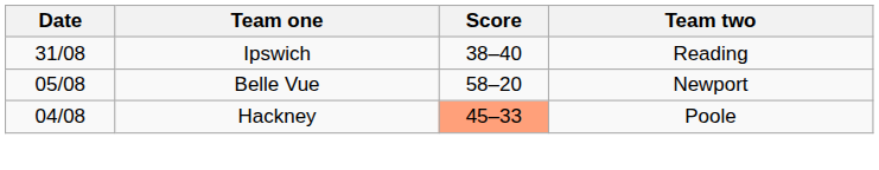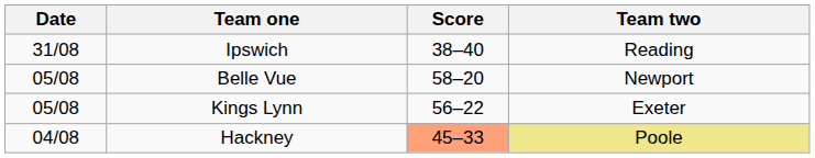+ row: 05/08 | Kings Lynn | 56–22 | Exeter
Hackney | Team two: no background -> khaki background
